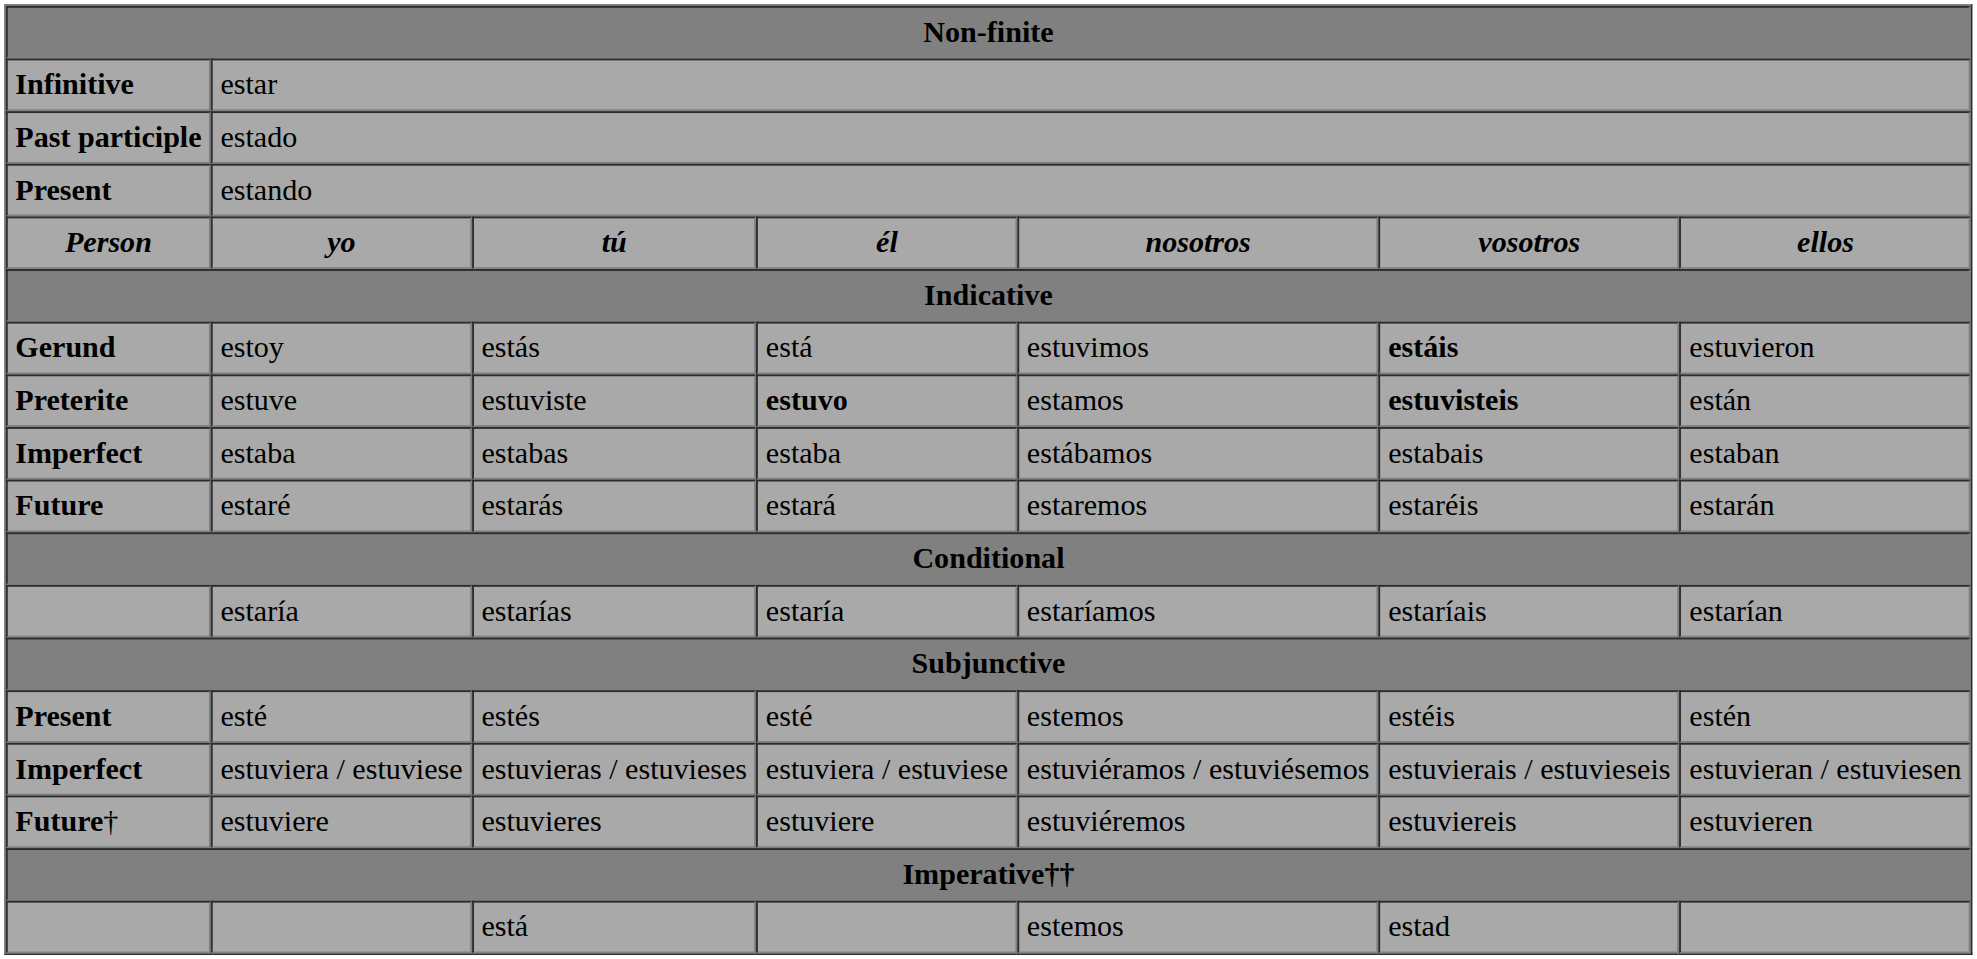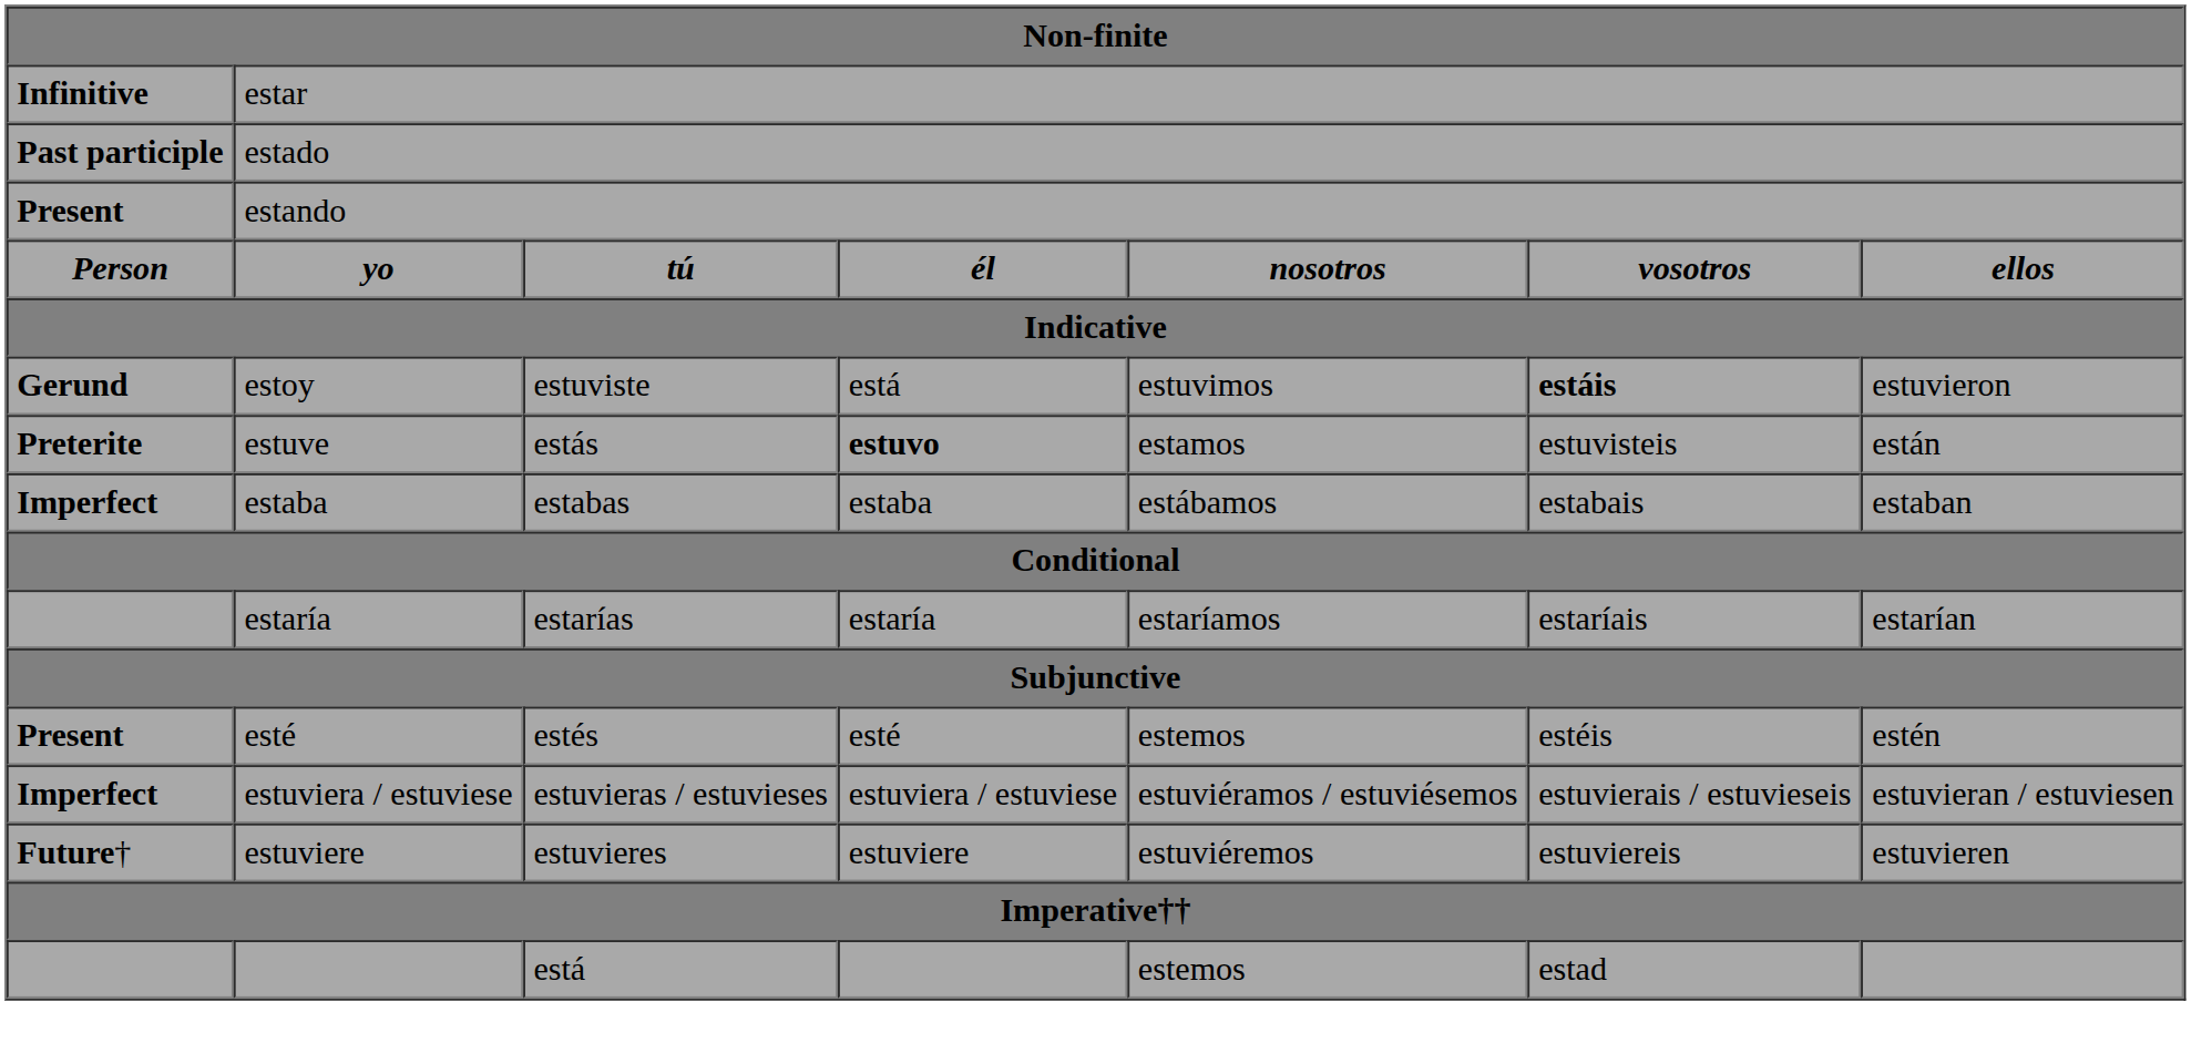estoy | column 3: estás -> estuviste
estuve | column 3: estuviste -> estás
estuve | column 6: bold -> normal
- row: Future | estaré | estarás | estará | estaremos | estaréis | estarán
